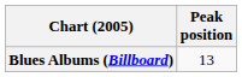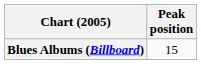Blues Albums (Billboard) | Peak position: 13 -> 15
